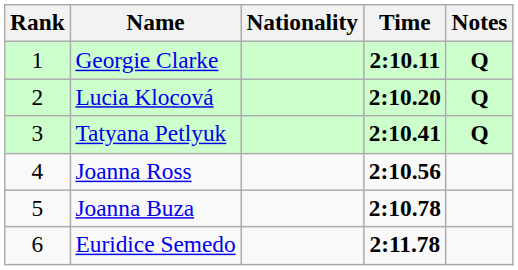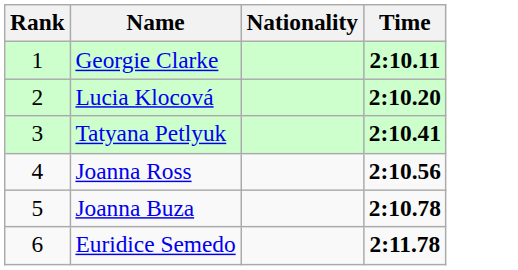- column: Notes | Q | Q | Q
